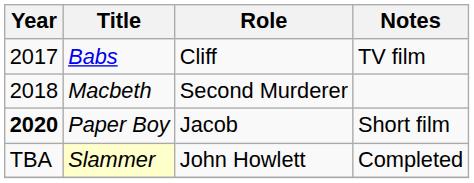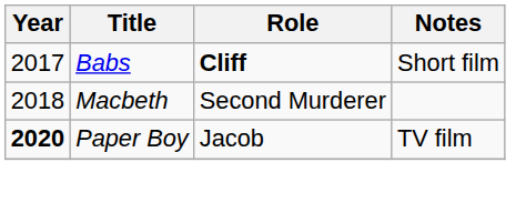Babs | Role: normal -> bold
Babs | Notes: TV film -> Short film
Paper Boy | Notes: Short film -> TV film
- row: TBA | Slammer | John Howlett | Completed
